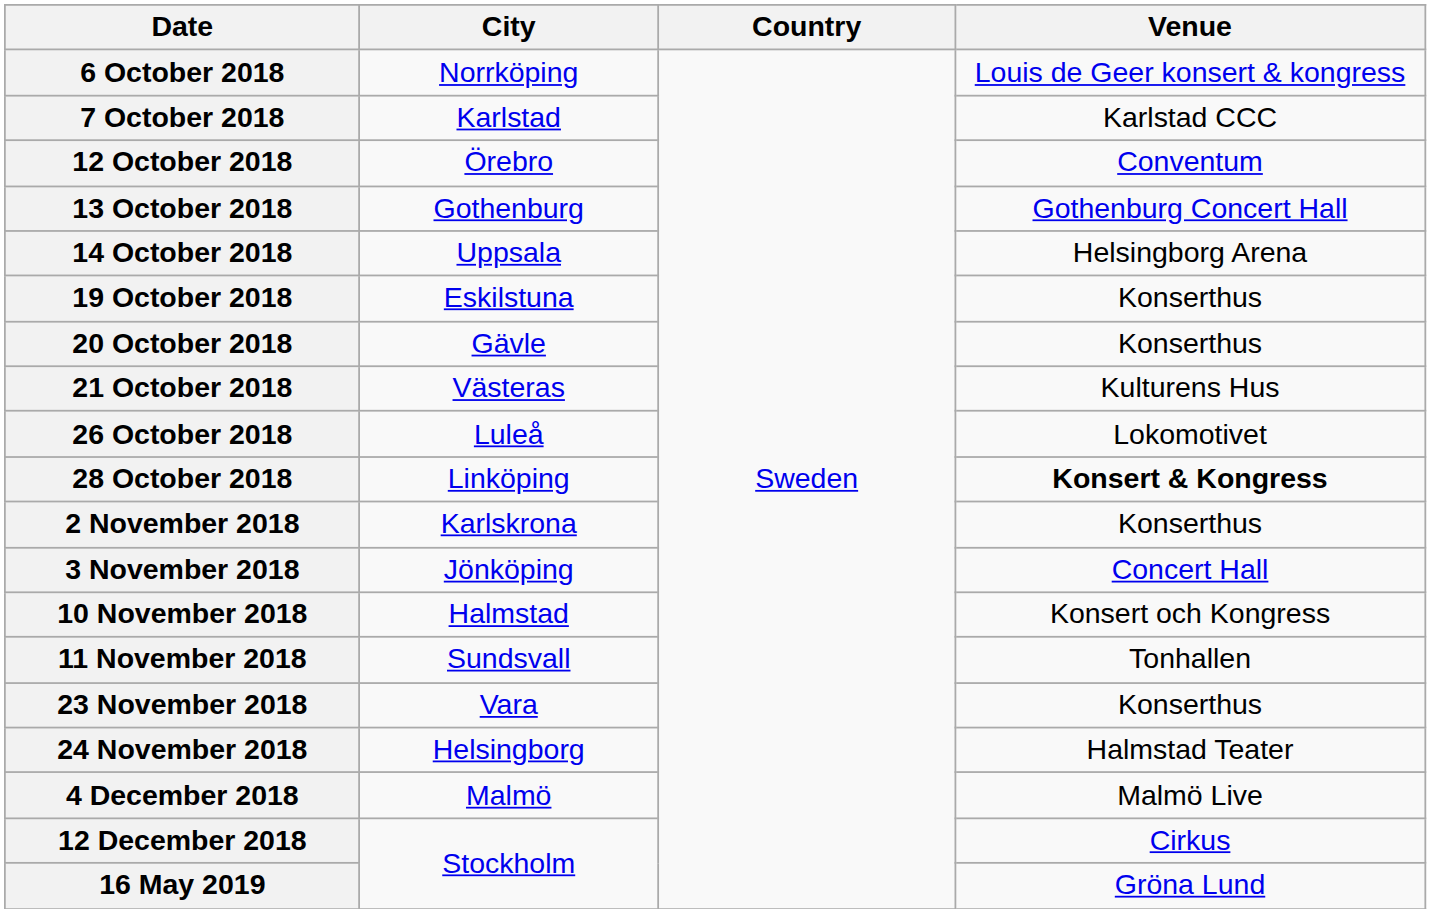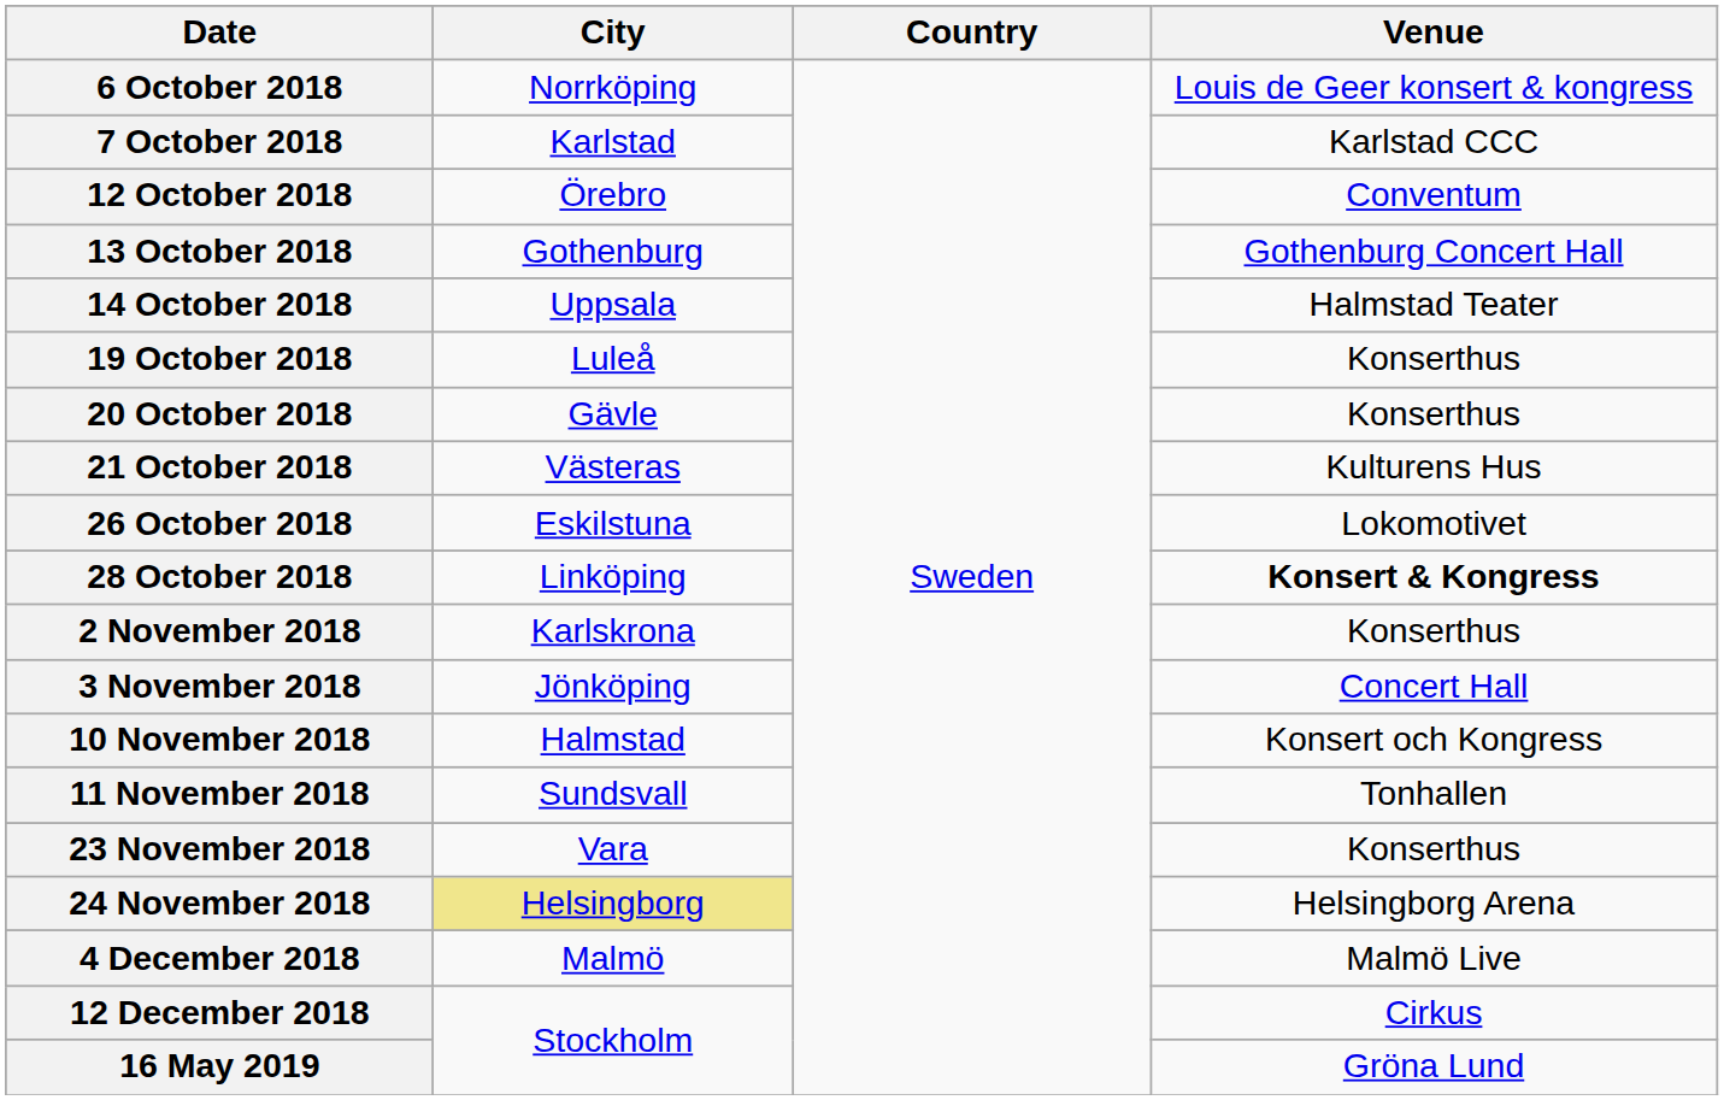14 October 2018 | Venue: Helsingborg Arena -> Halmstad Teater
19 October 2018 | City: Eskilstuna -> Luleå
26 October 2018 | City: Luleå -> Eskilstuna
24 November 2018 | City: no background -> khaki background
24 November 2018 | Venue: Halmstad Teater -> Helsingborg Arena
